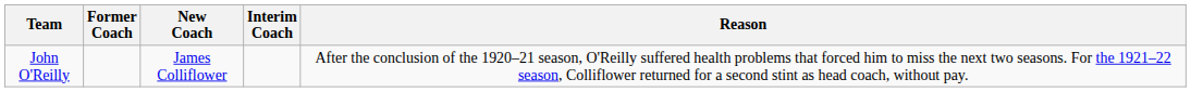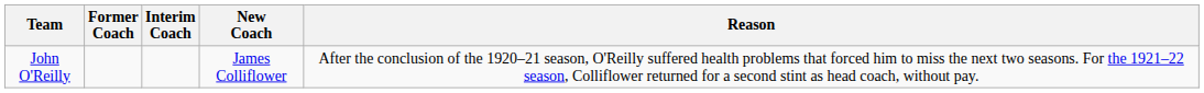columns swapped: Interim Coach <-> New Coach
